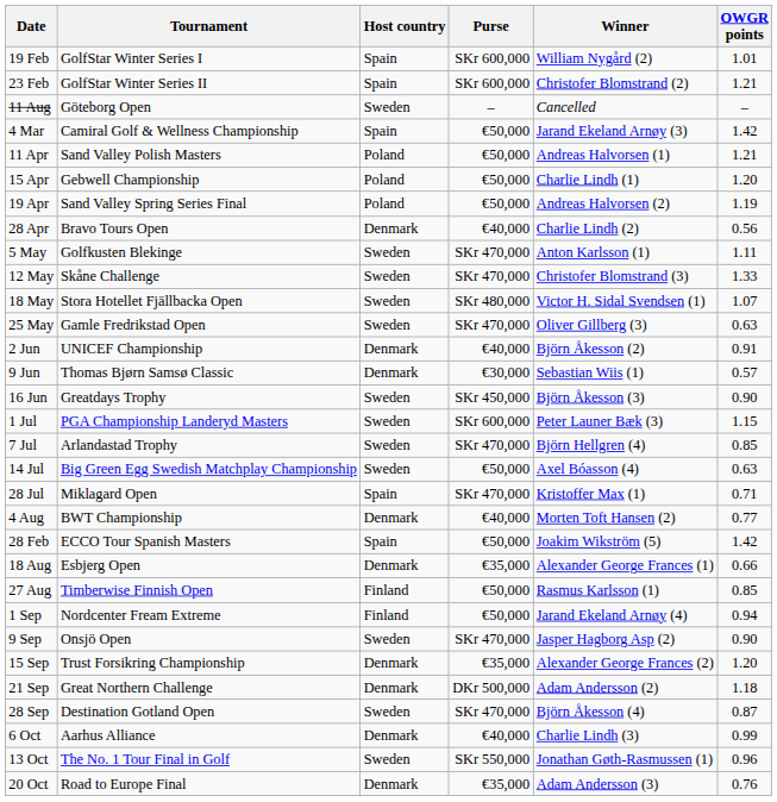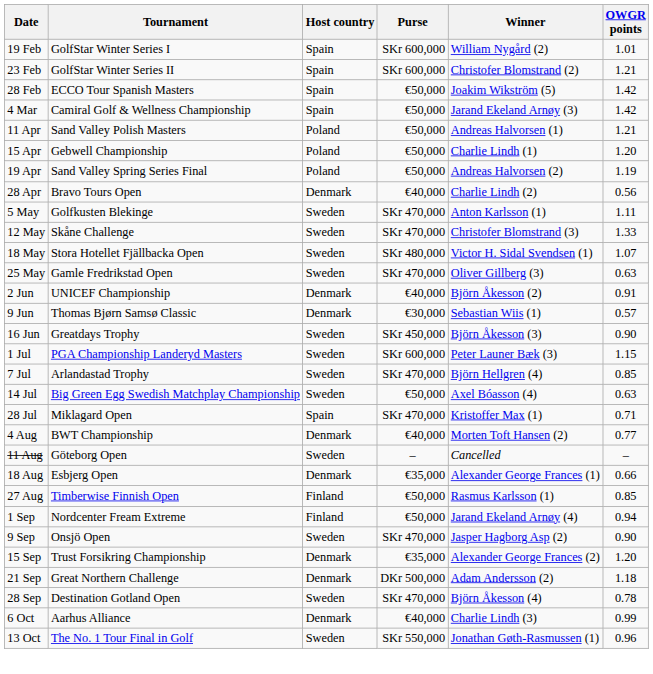rows swapped: 28 Feb <-> 11 Aug
28 Sep | OWGR points: 0.87 -> 0.78
- row: 20 Oct | Road to Europe Final | Denmark | €35,000 | Adam Andersson (3) | 0.76
